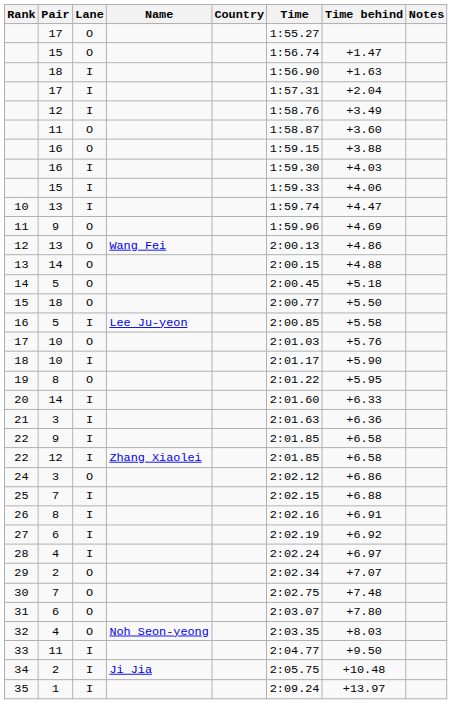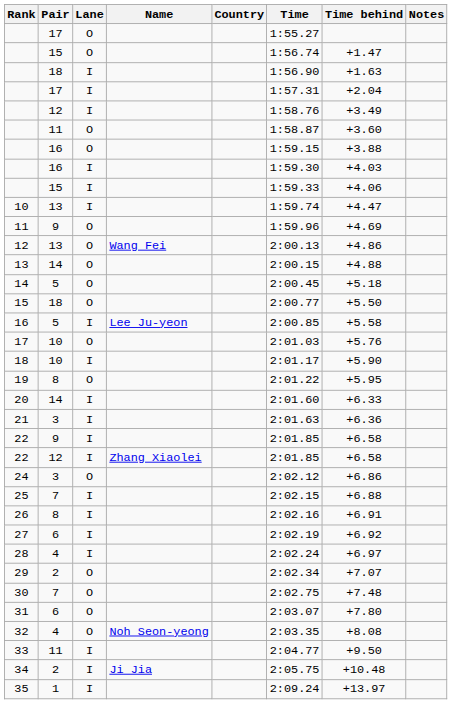32 | Time behind: +8.03 -> +8.08
